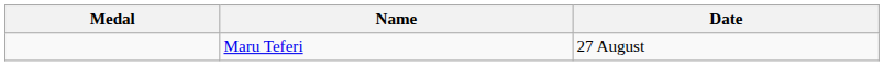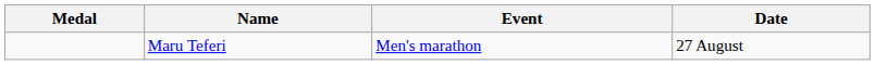+ column: Event | Men's marathon
